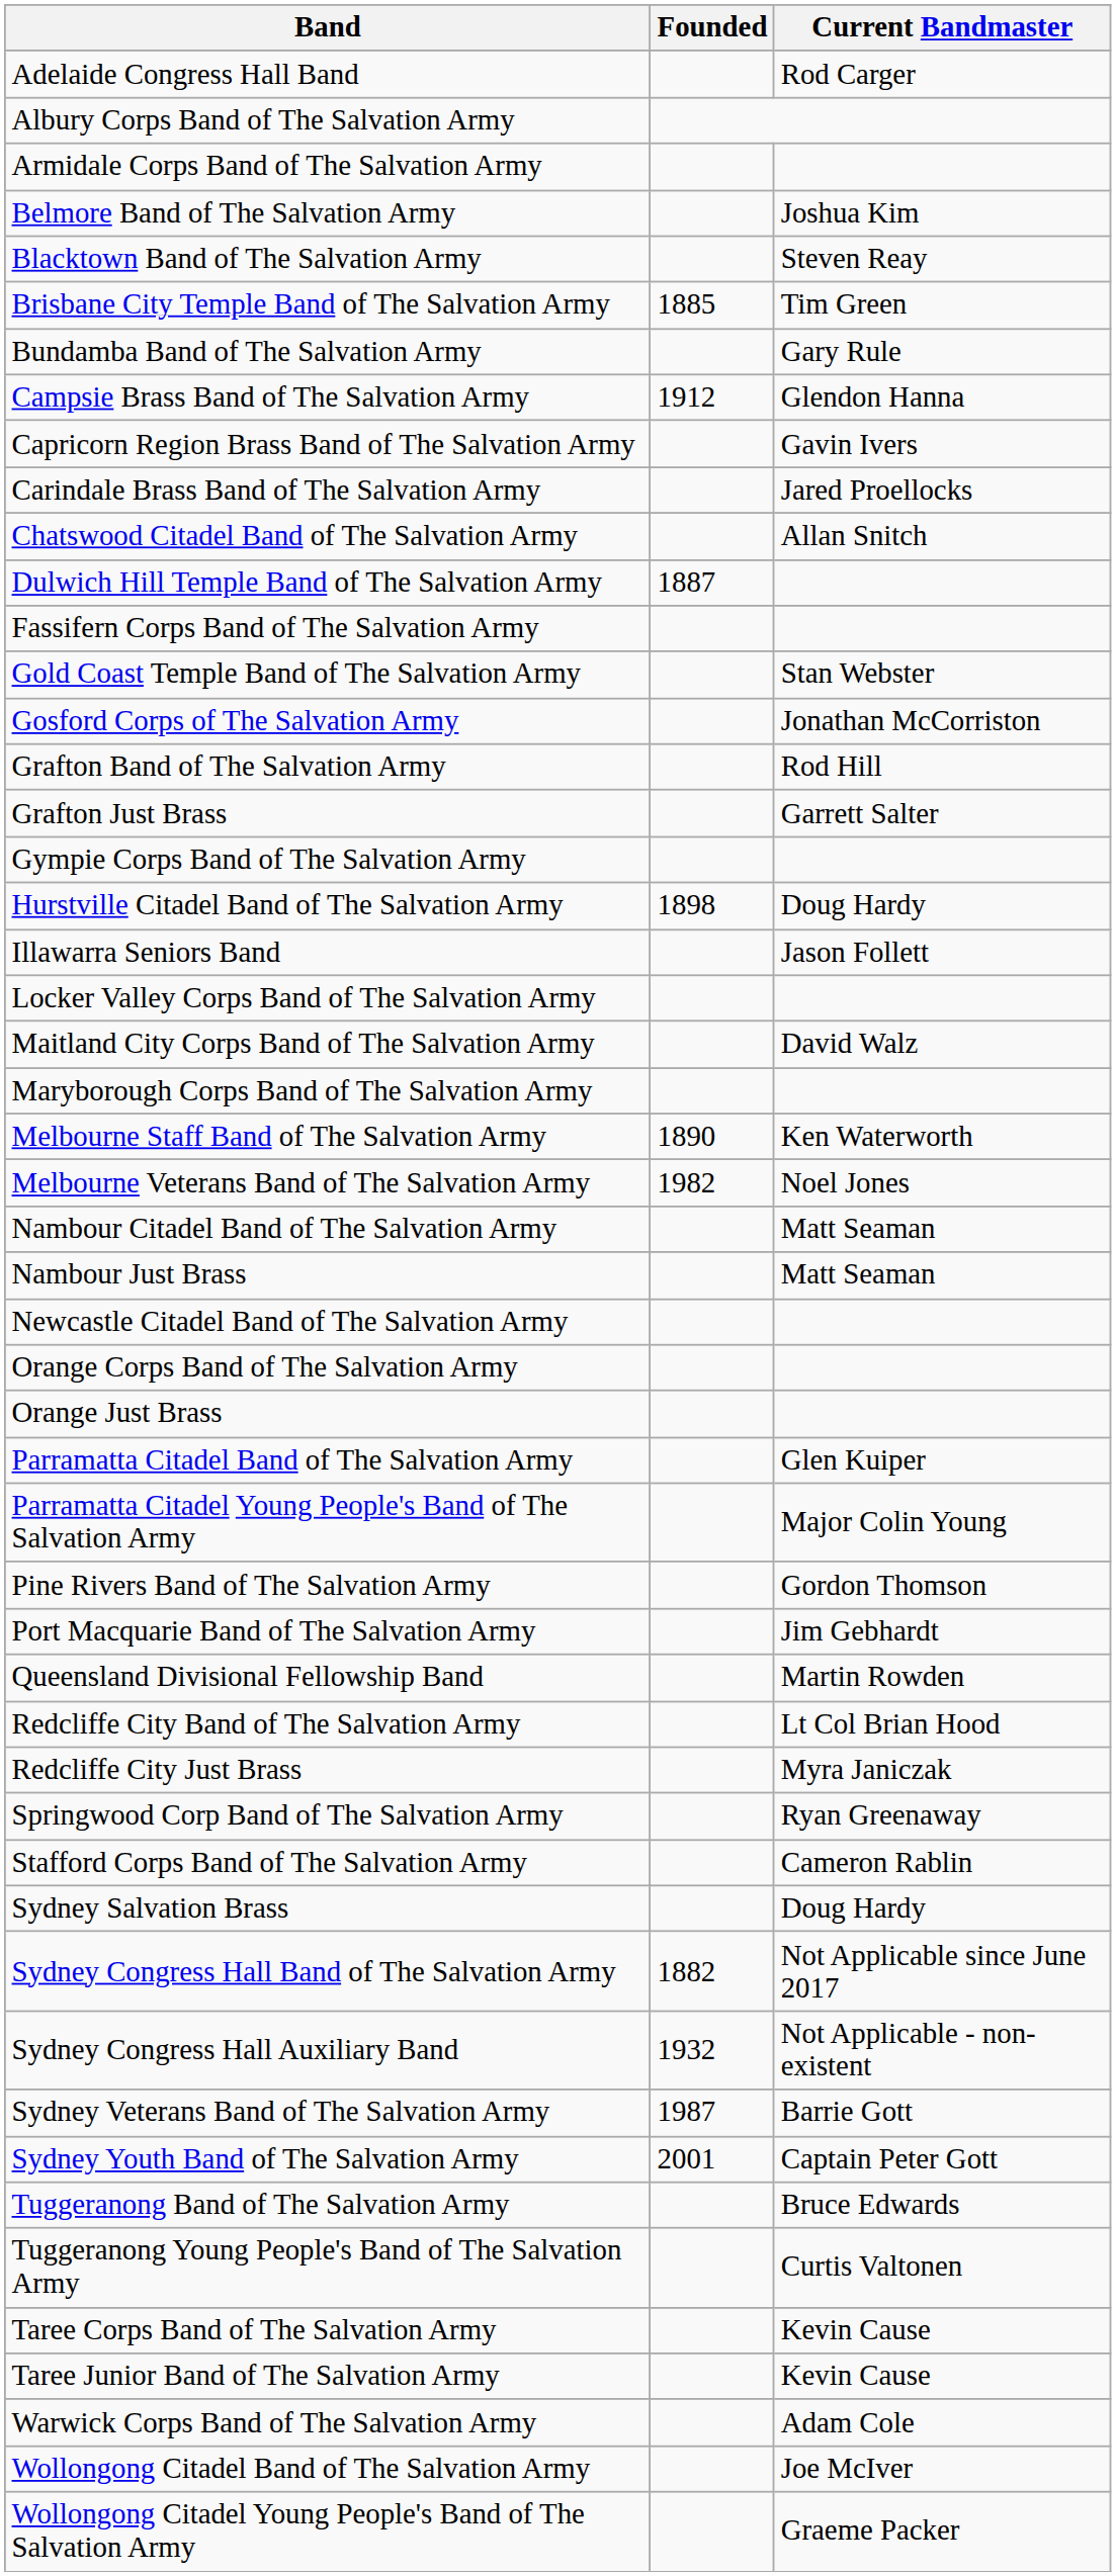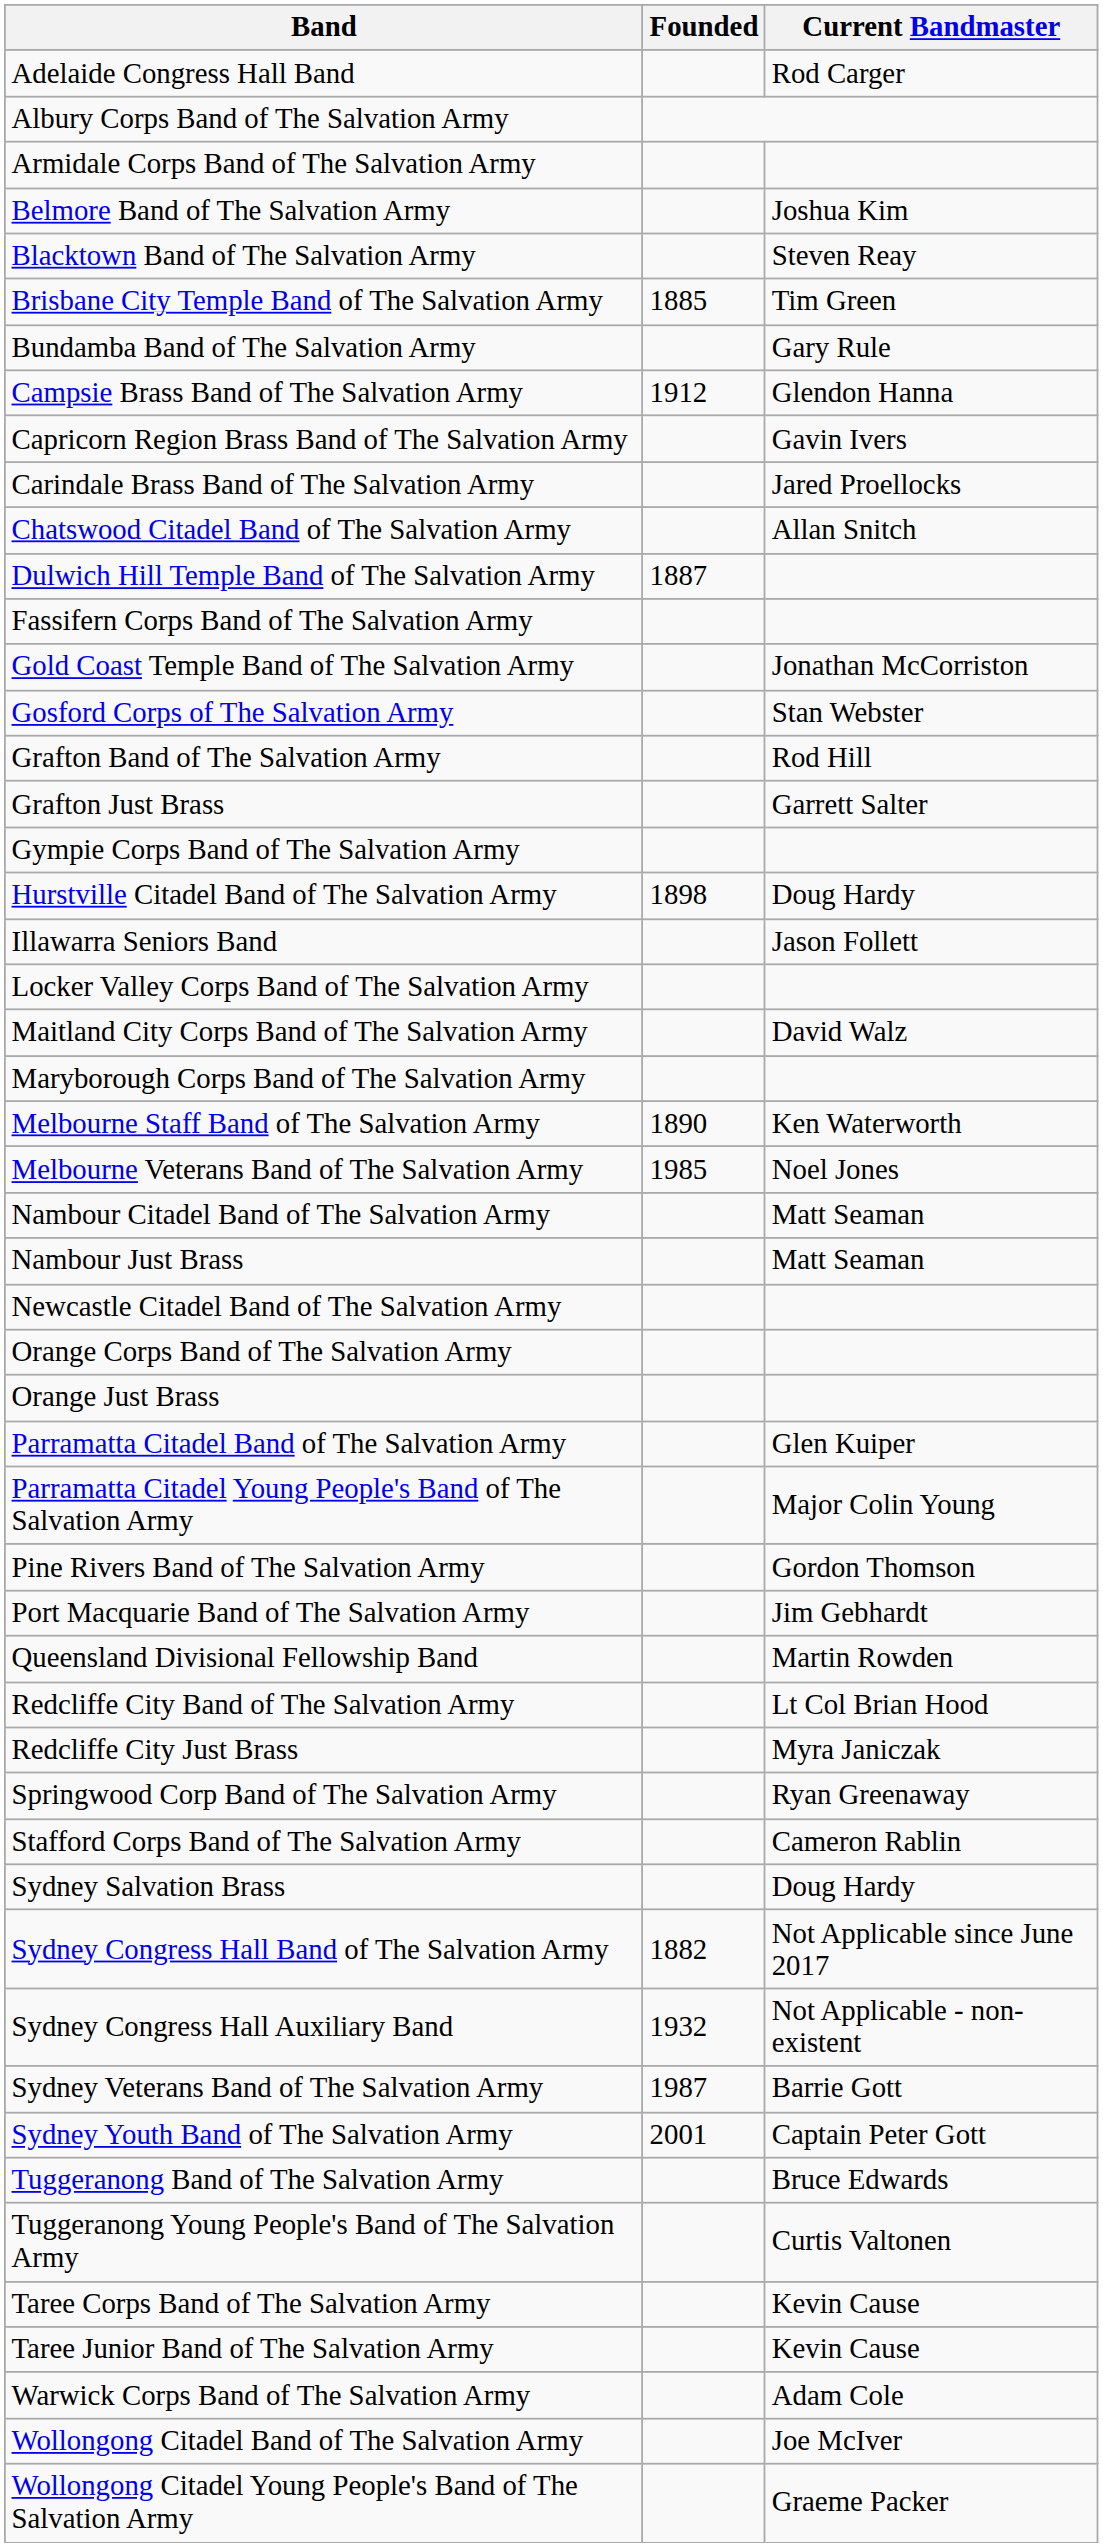Gold Coast Temple Band of The Salvation Army | Current Bandmaster: Stan Webster -> Jonathan McCorriston
Gosford Corps of The Salvation Army | Current Bandmaster: Jonathan McCorriston -> Stan Webster
Melbourne Veterans Band of The Salvation Army | Founded: 1982 -> 1985
